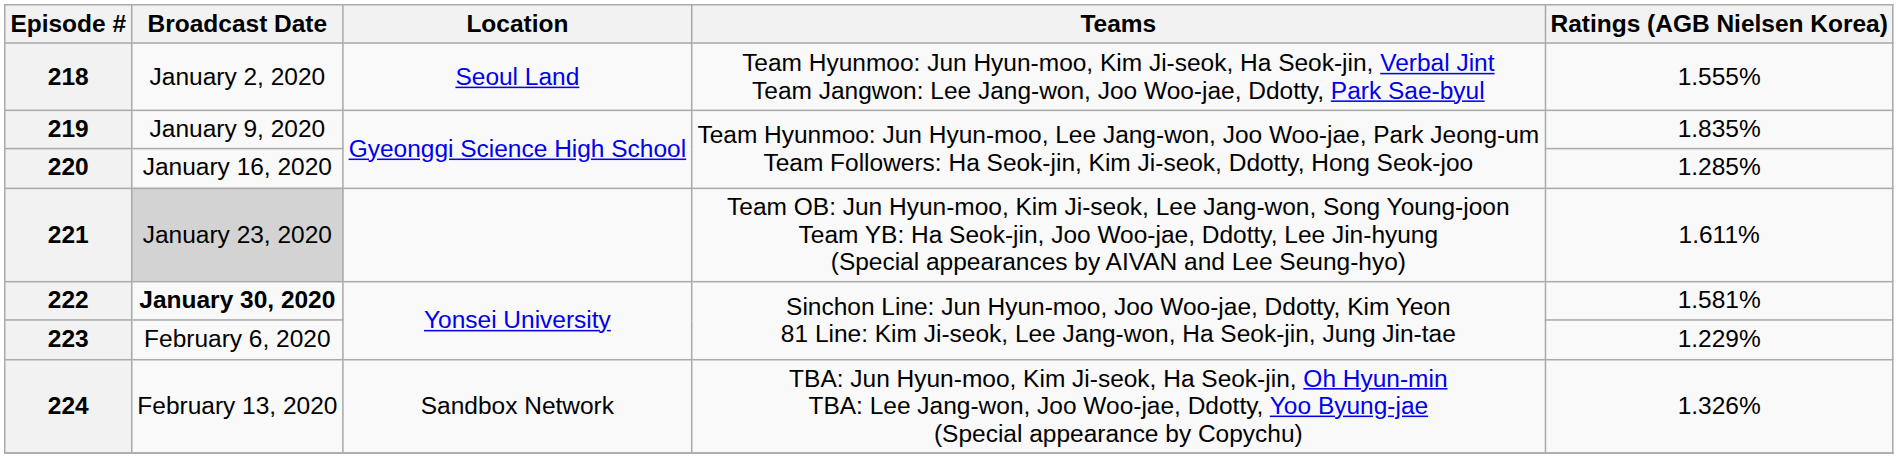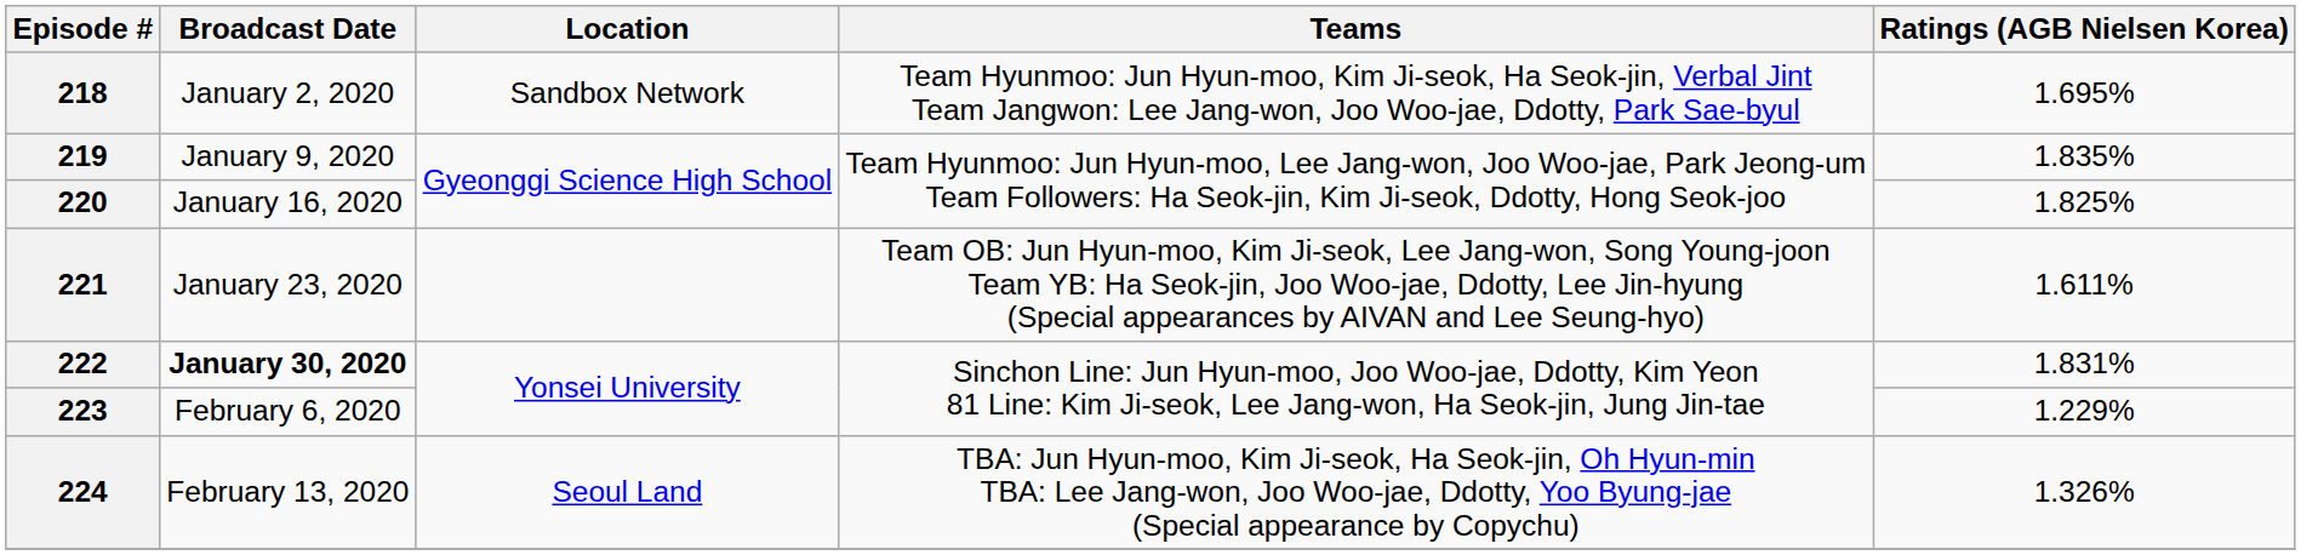218 | Location: Seoul Land -> Sandbox Network
218 | Ratings (AGB Nielsen Korea): 1.555% -> 1.695%
220 | Ratings (AGB Nielsen Korea): 1.285% -> 1.825%
221 | Broadcast Date: lightgrey background -> no background
222 | Ratings (AGB Nielsen Korea): 1.581% -> 1.831%
224 | Location: Sandbox Network -> Seoul Land
